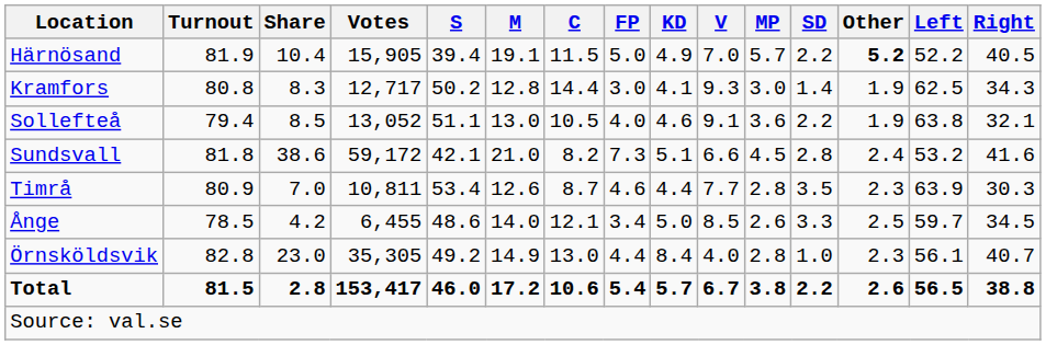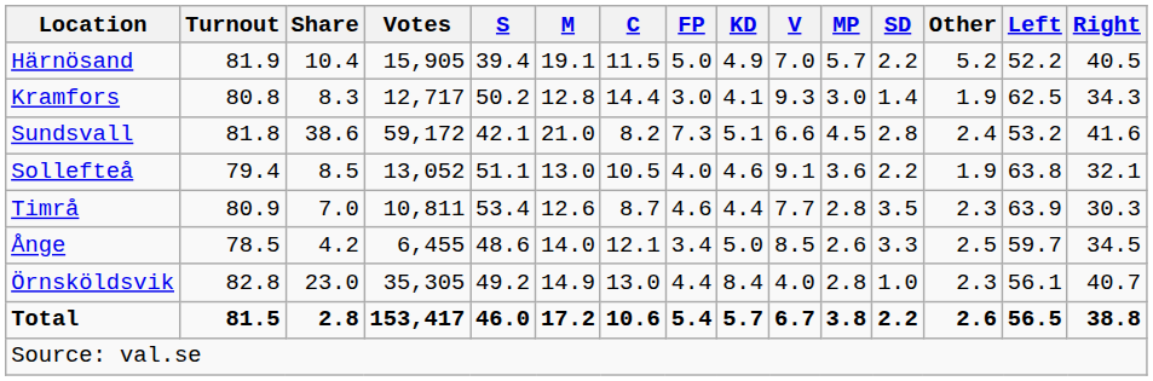Härnösand | Other: bold -> normal
rows swapped: Sollefteå <-> Sundsvall
